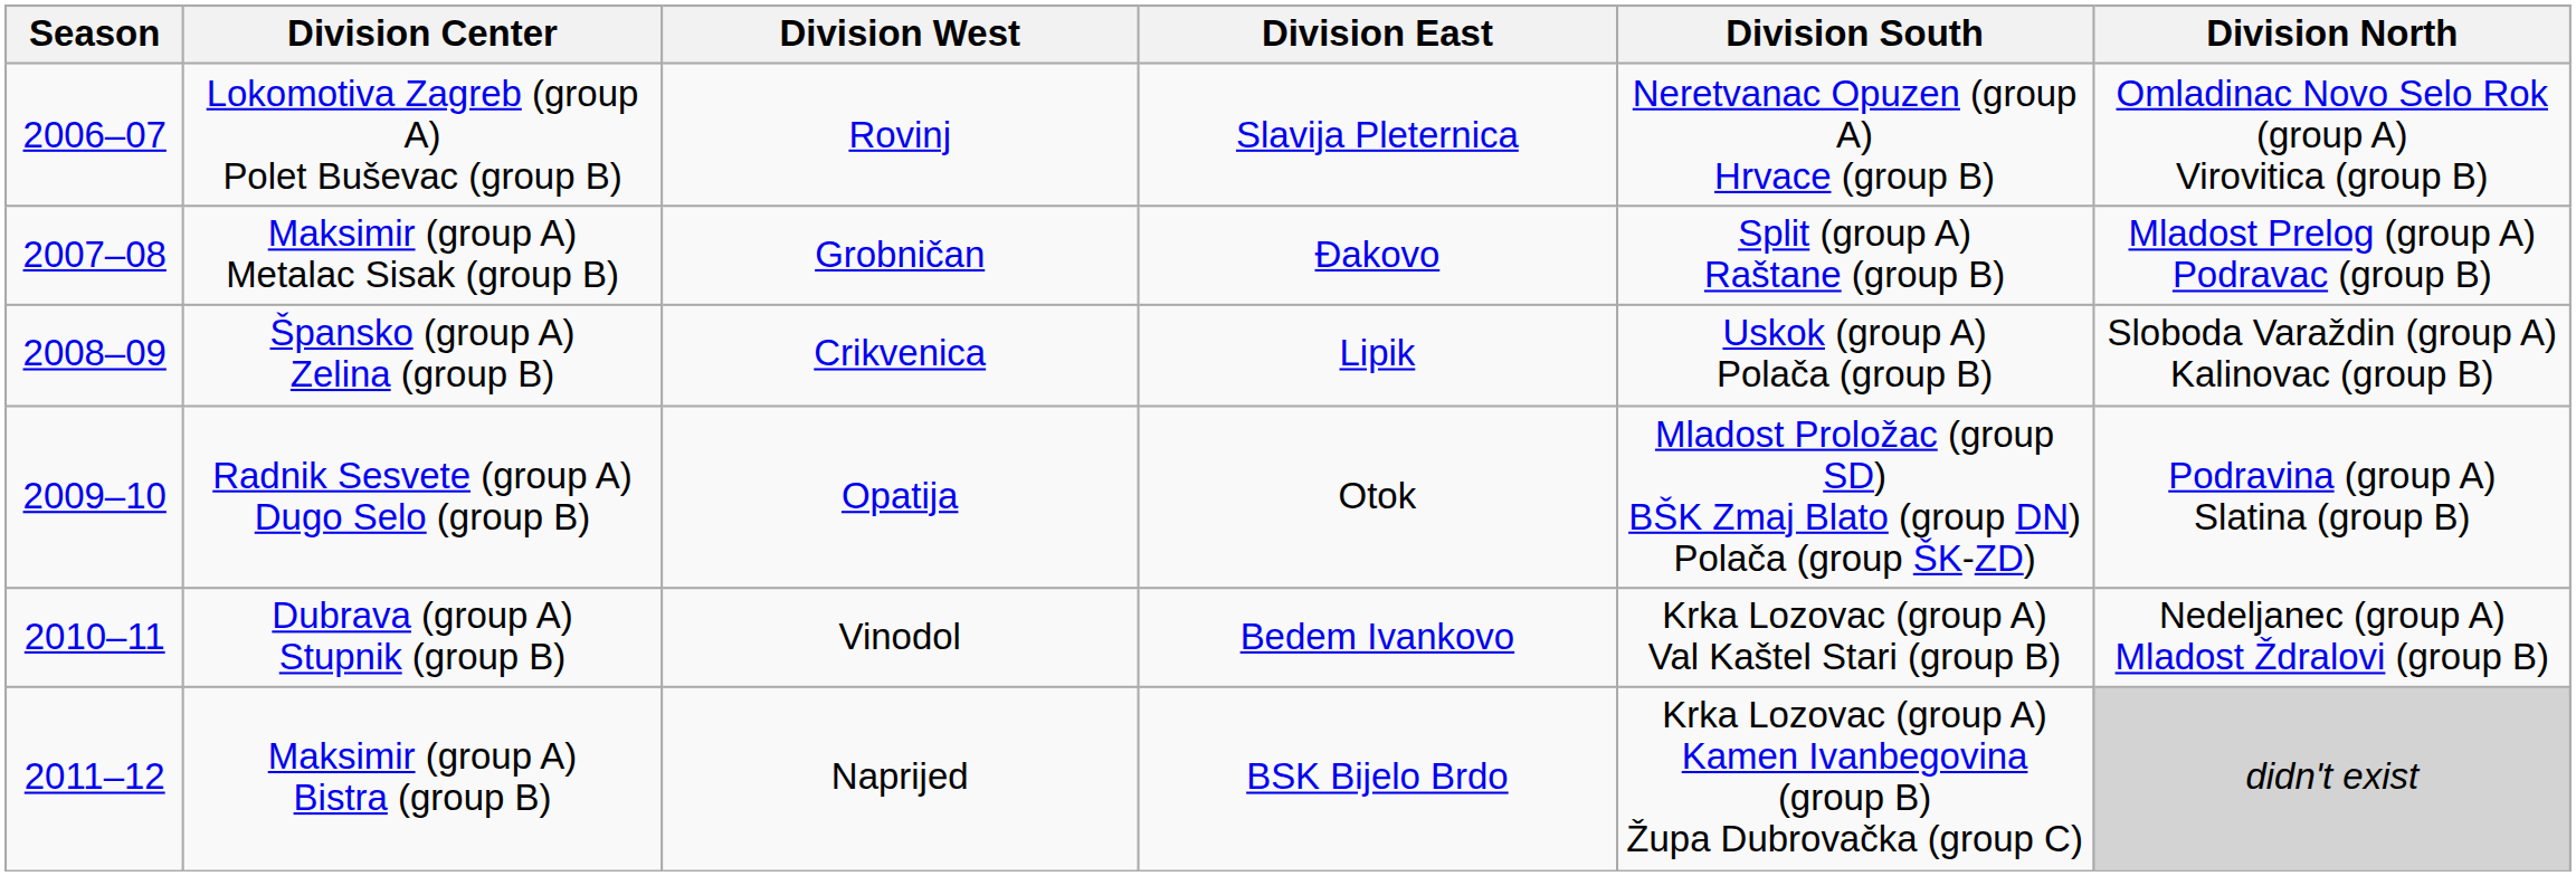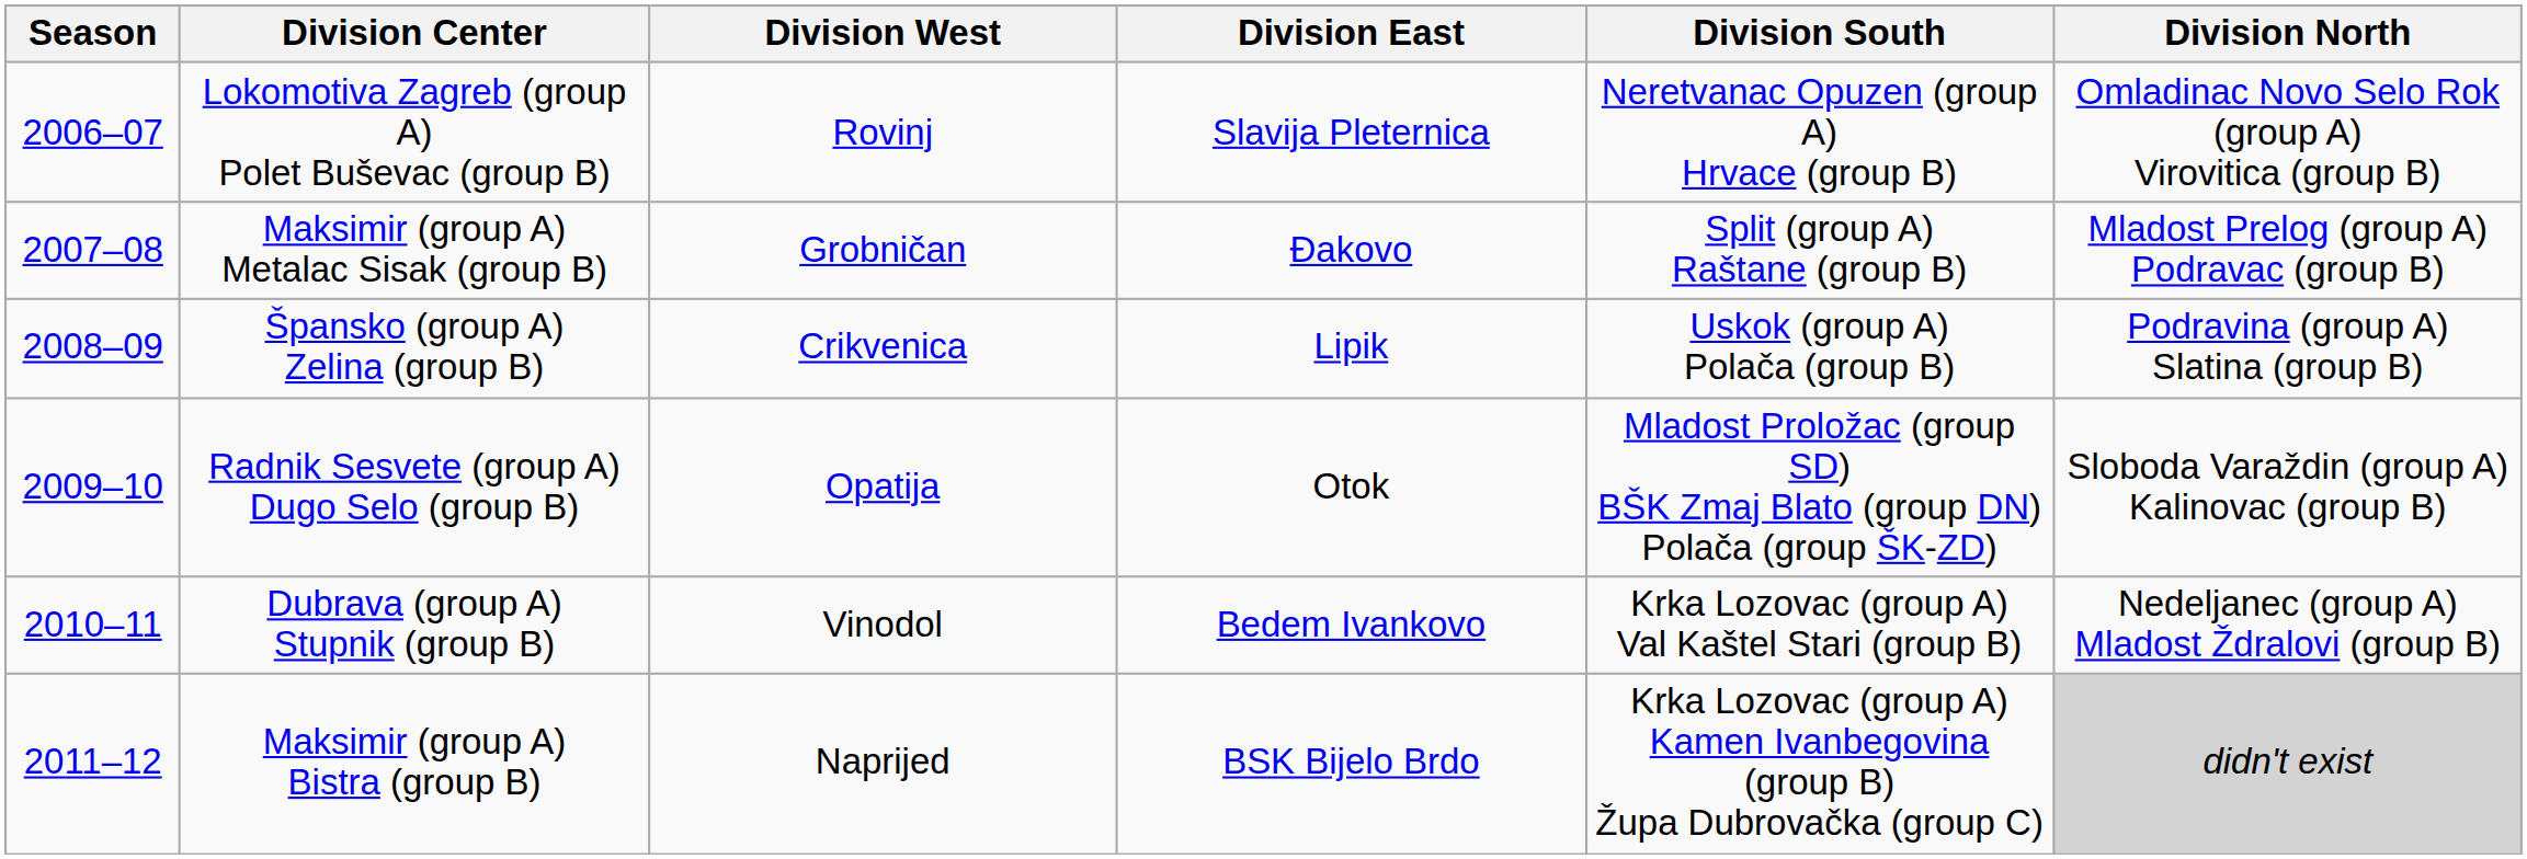Špansko (group A) Zelina (group B) | Division North: Sloboda Varaždin (group A) Kalinovac (group B) -> Podravina (group A) Slatina (group B)
Radnik Sesvete (group A) Dugo Selo (group B) | Division North: Podravina (group A) Slatina (group B) -> Sloboda Varaždin (group A) Kalinovac (group B)
